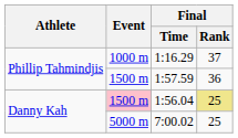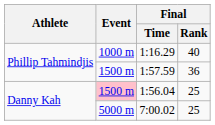1:16.29 | Final / Rank: 37 -> 40
1:56.04 | Final / Rank: khaki background -> no background
